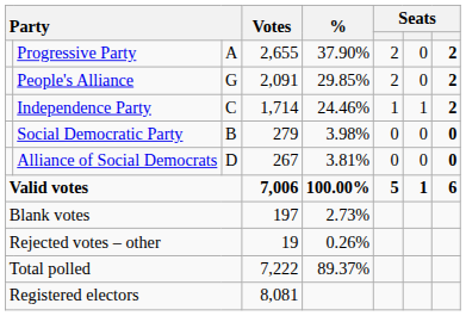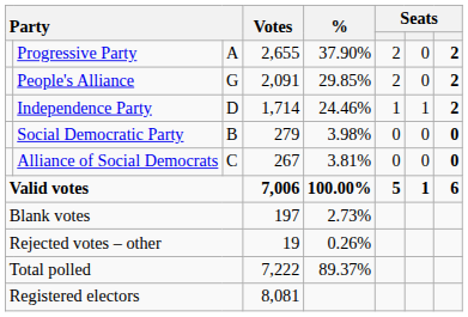Independence Party | column 3: C -> D
Alliance of Social Democrats | column 3: D -> C
